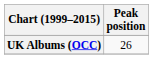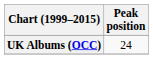UK Albums (OCC) | Peak position: 26 -> 24
